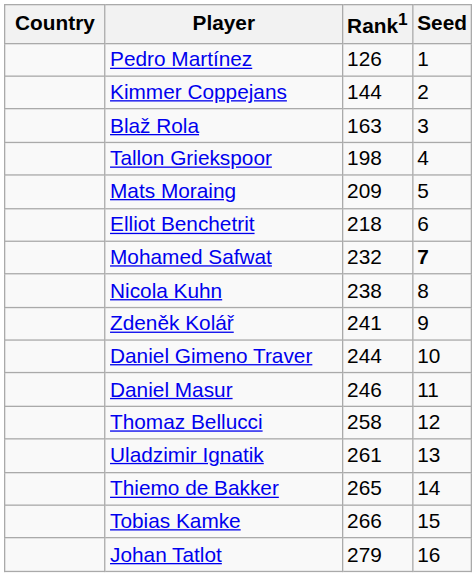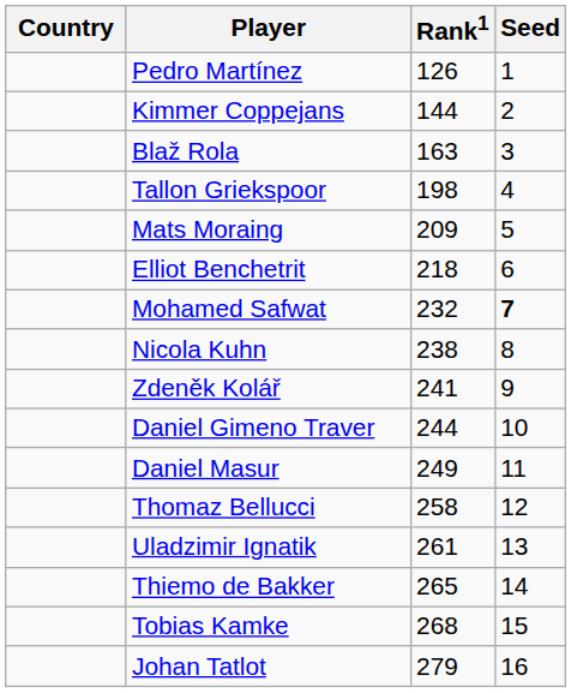Daniel Masur | Rank1: 246 -> 249
Tobias Kamke | Rank1: 266 -> 268
